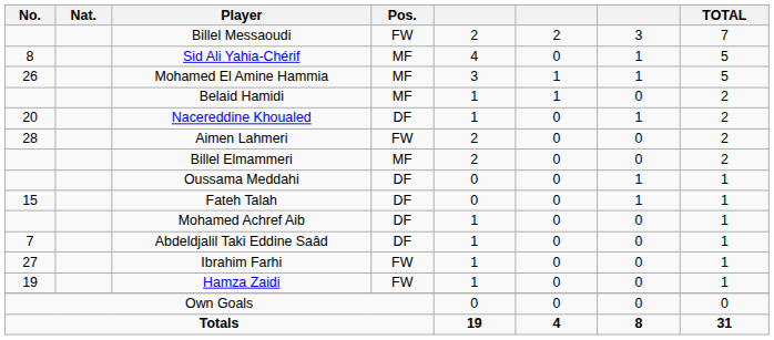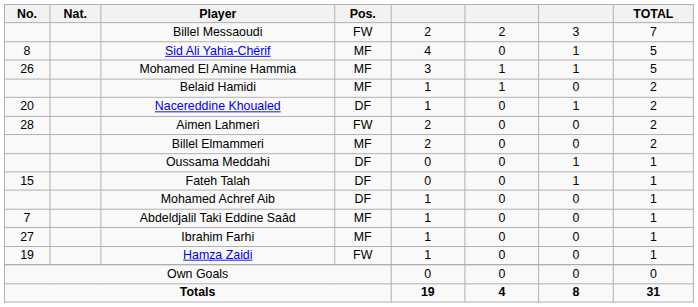Abdeldjalil Taki Eddine Saâd | Pos.: DF -> MF
Ibrahim Farhi | Pos.: FW -> MF
